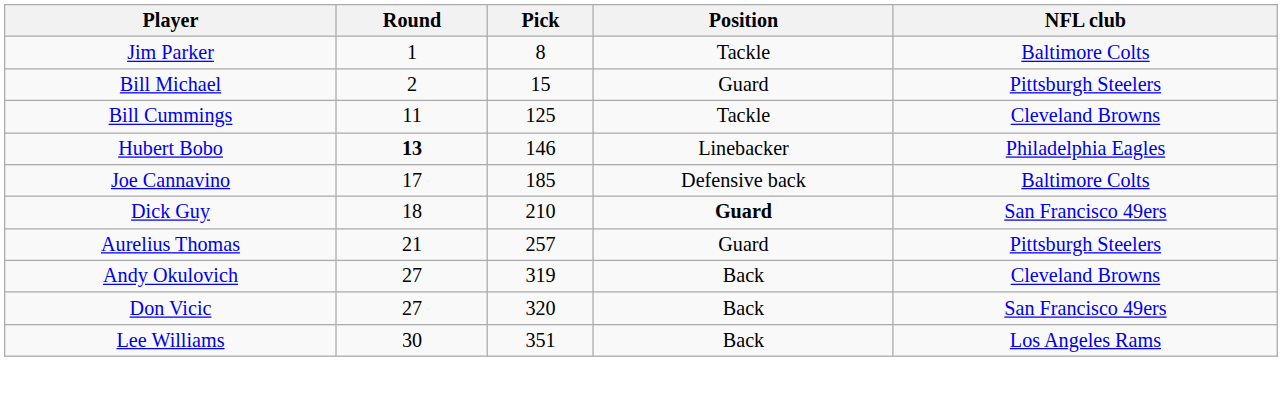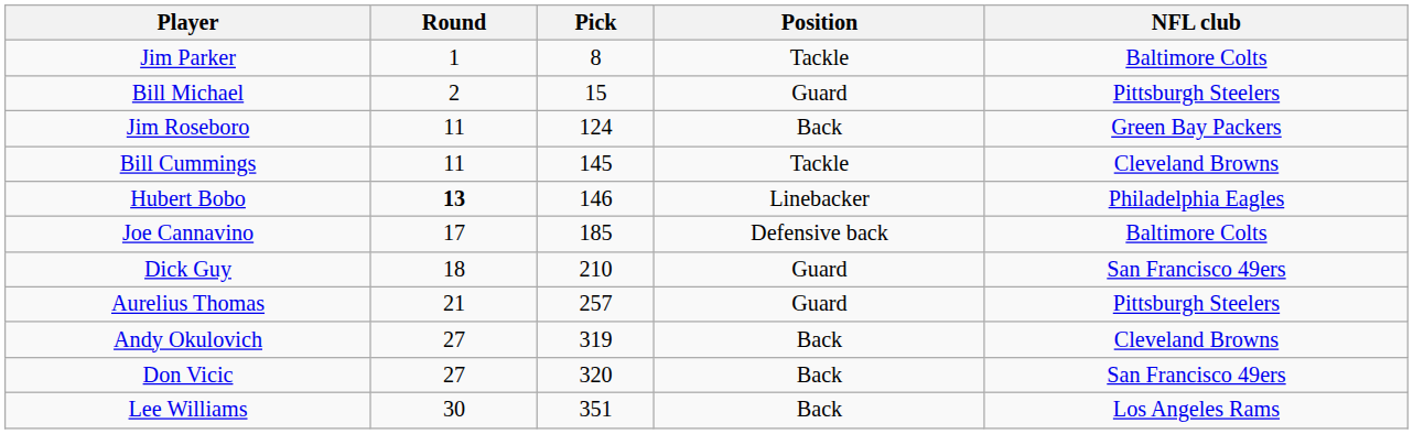+ row: Jim Roseboro | 11 | 124 | Back | Green Bay Packers
Bill Cummings | Pick: 125 -> 145
Dick Guy | Position: bold -> normal
